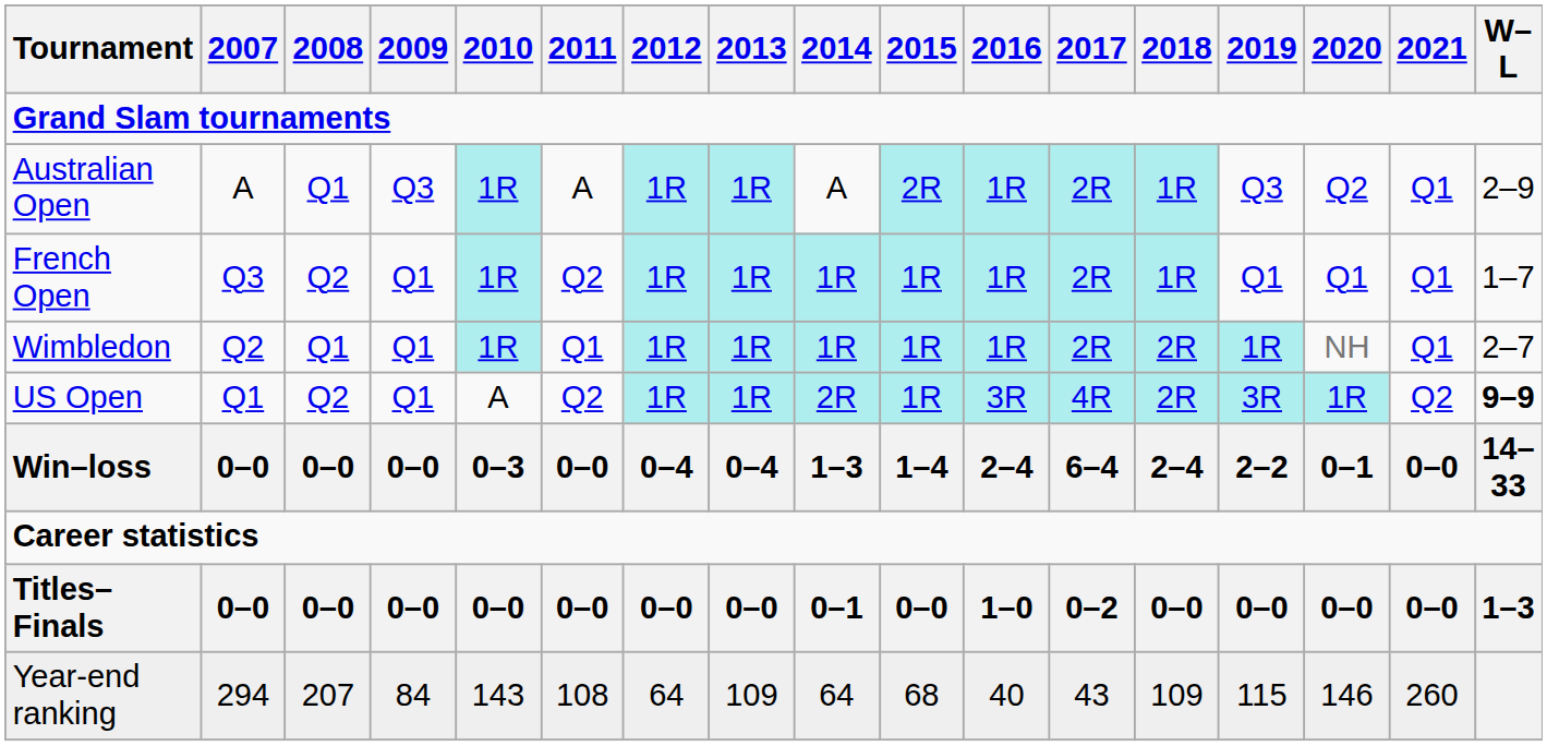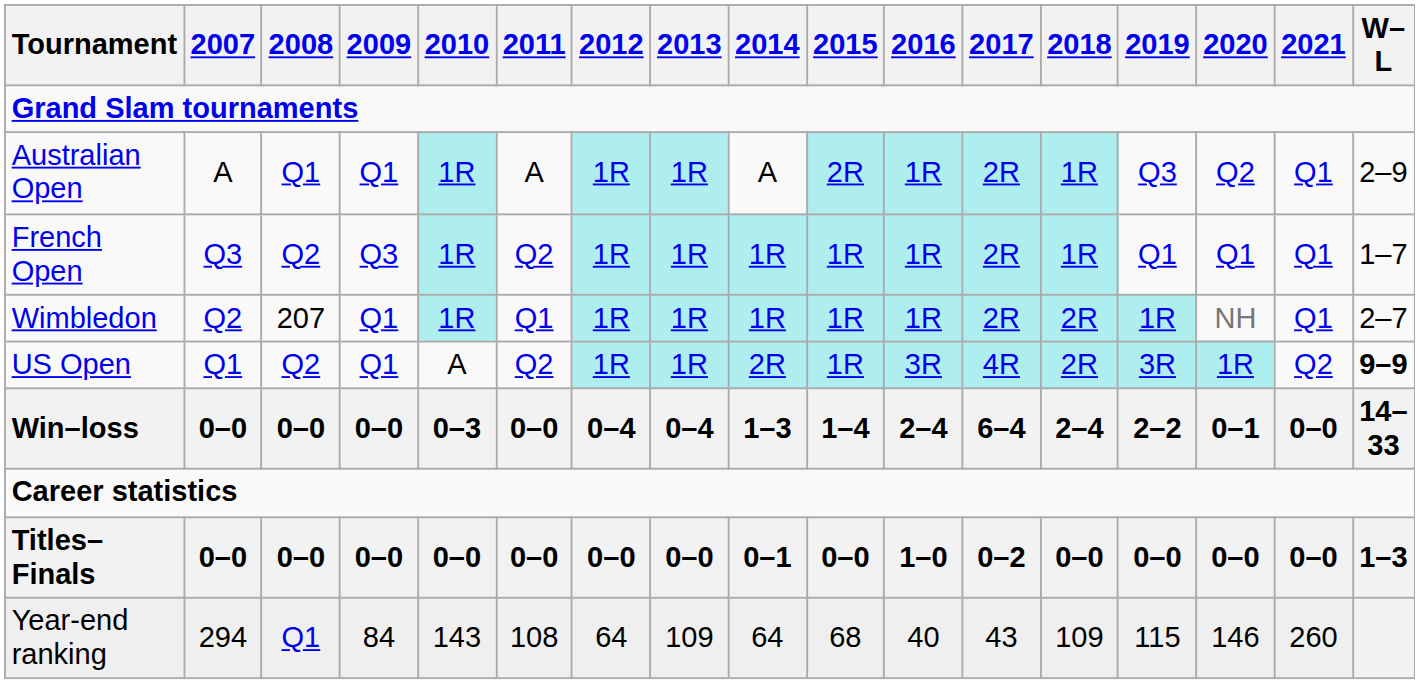Australian Open | 2009: Q3 -> Q1
French Open | 2009: Q1 -> Q3
Wimbledon | 2008: Q1 -> 207
Year-end ranking | 2008: 207 -> Q1
